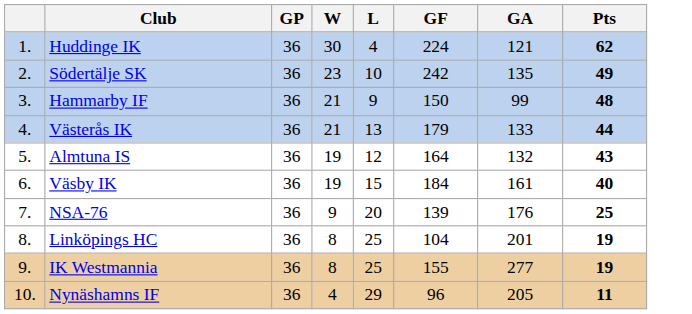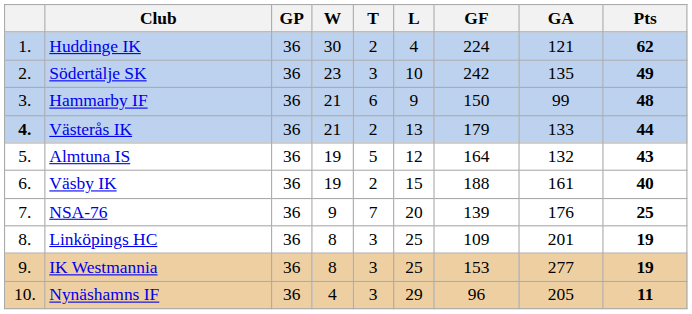+ column: T | 2 | 3 | 6 | 2 | 5 | 2 | 7 | 3 | 3 | 3
Västerås IK | column 1: normal -> bold
Väsby IK | GF: 184 -> 188
Linköpings HC | GF: 104 -> 109
IK Westmannia | GF: 155 -> 153
